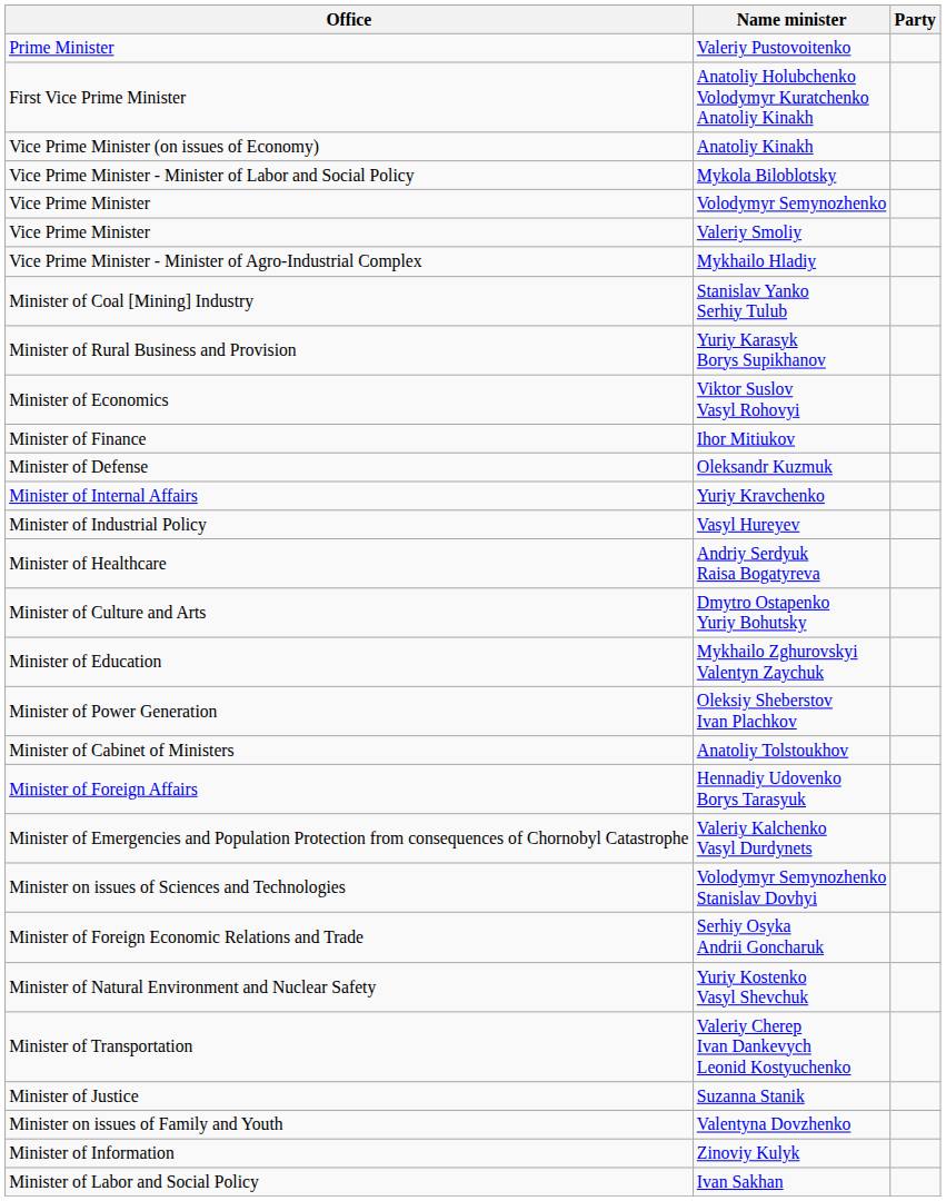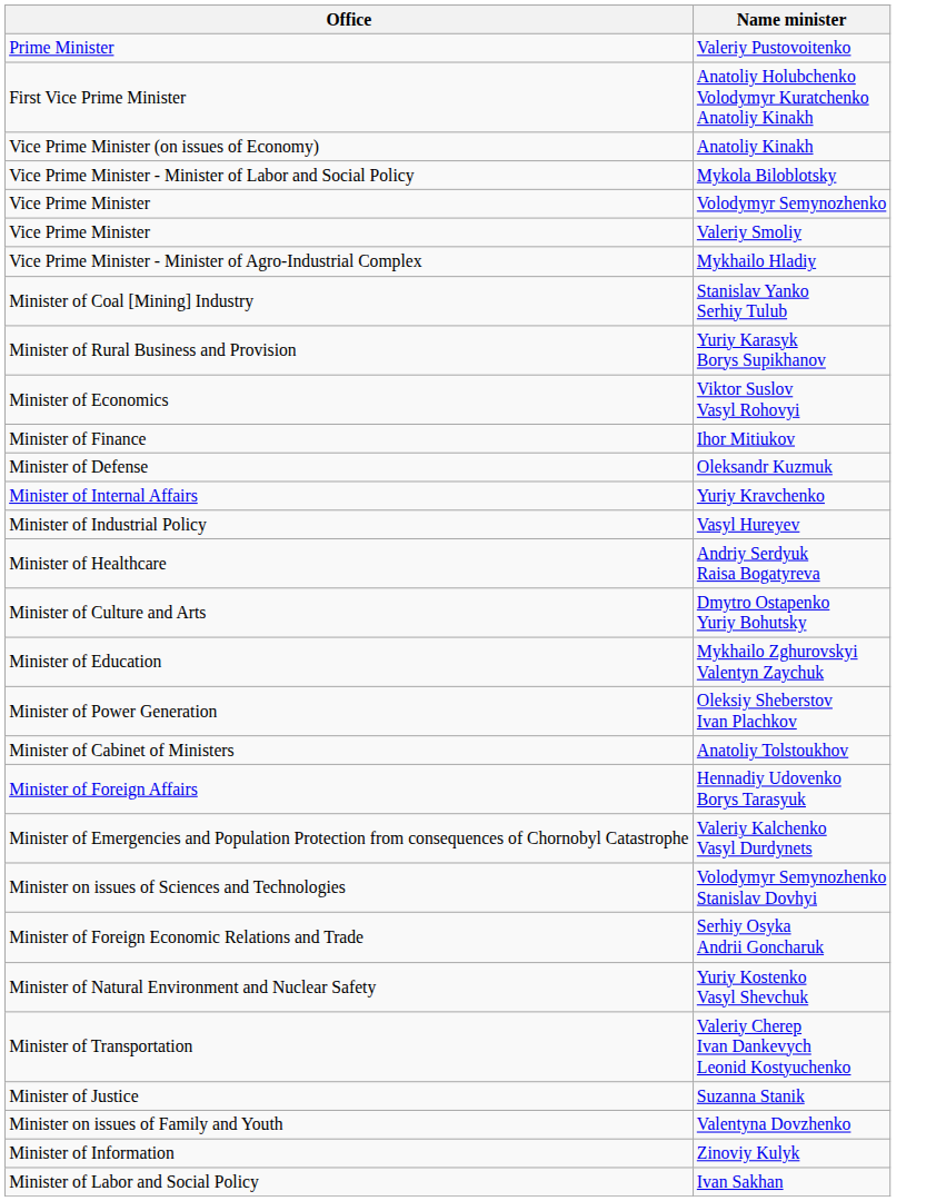- column: Party
